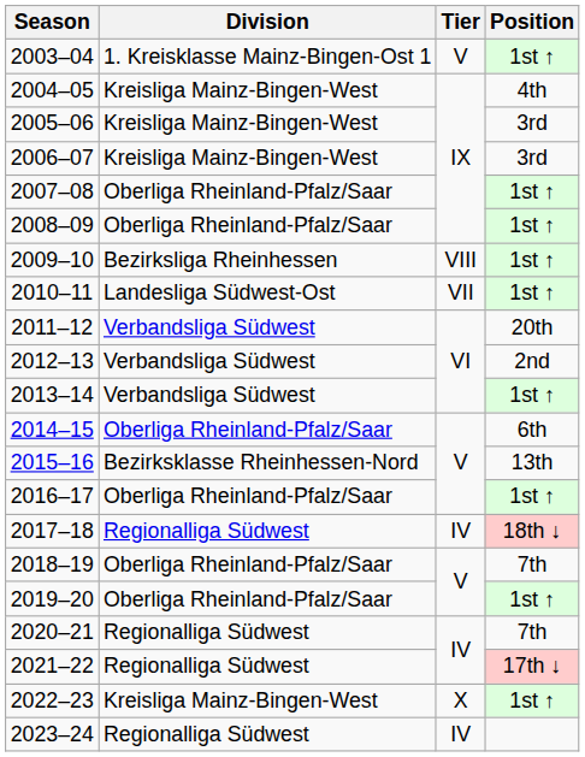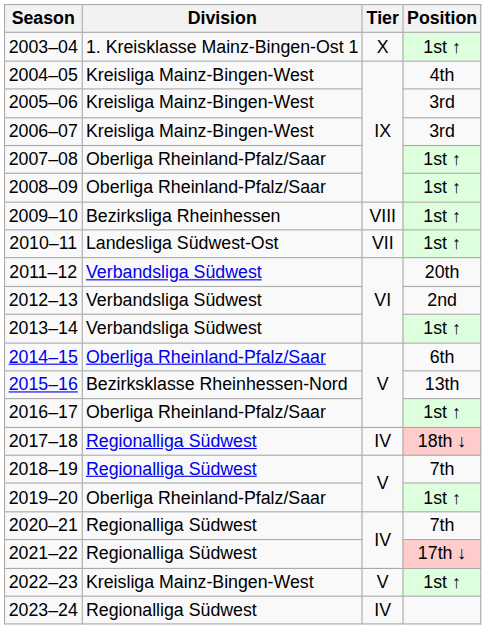2003–04 | Tier: V -> X
2018–19 | Division: Oberliga Rheinland-Pfalz/Saar -> Regionalliga Südwest
2022–23 | Tier: X -> V
